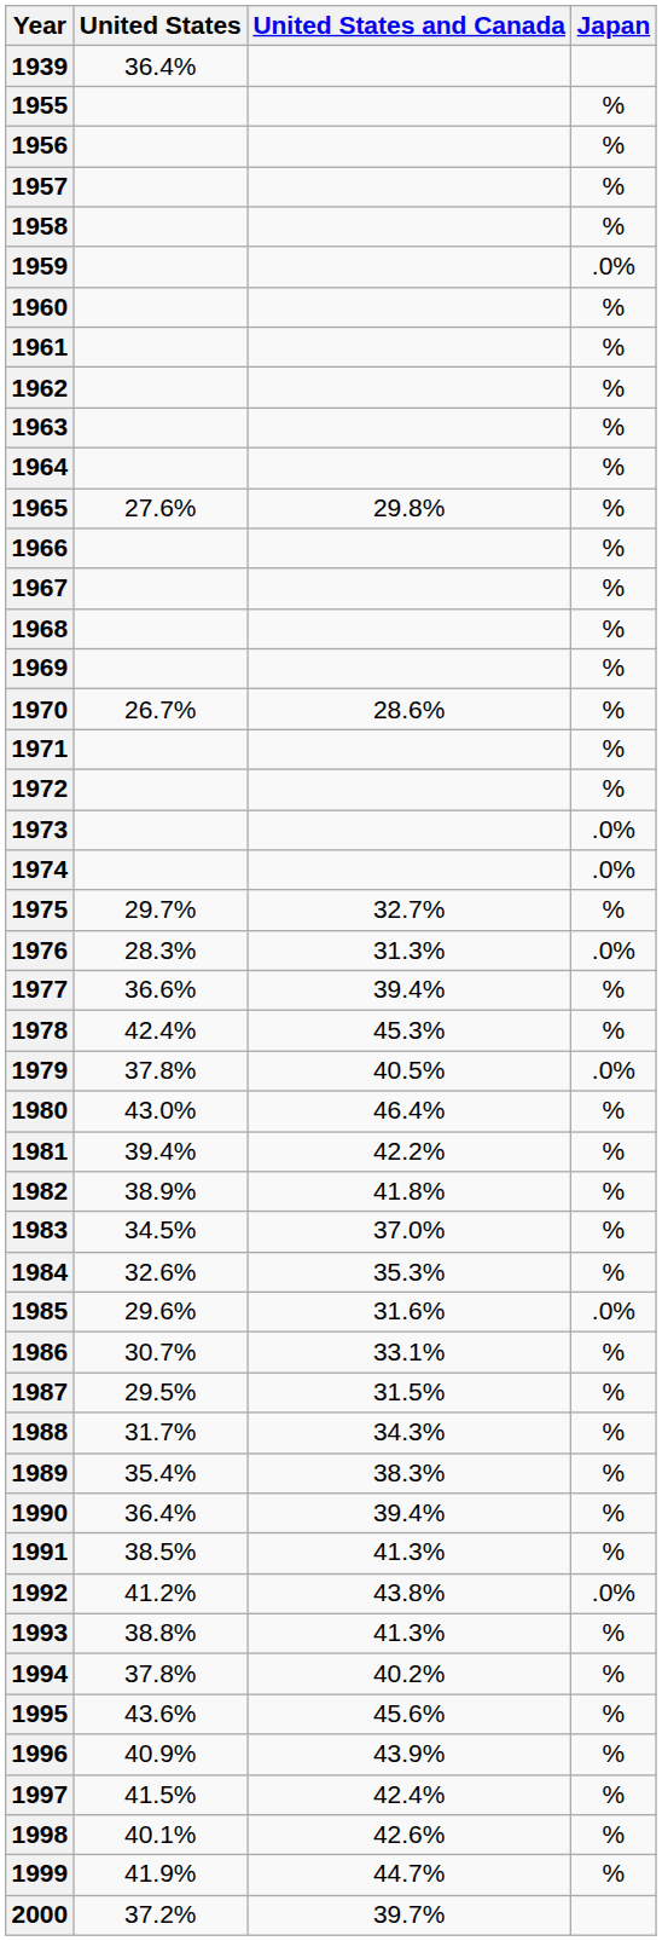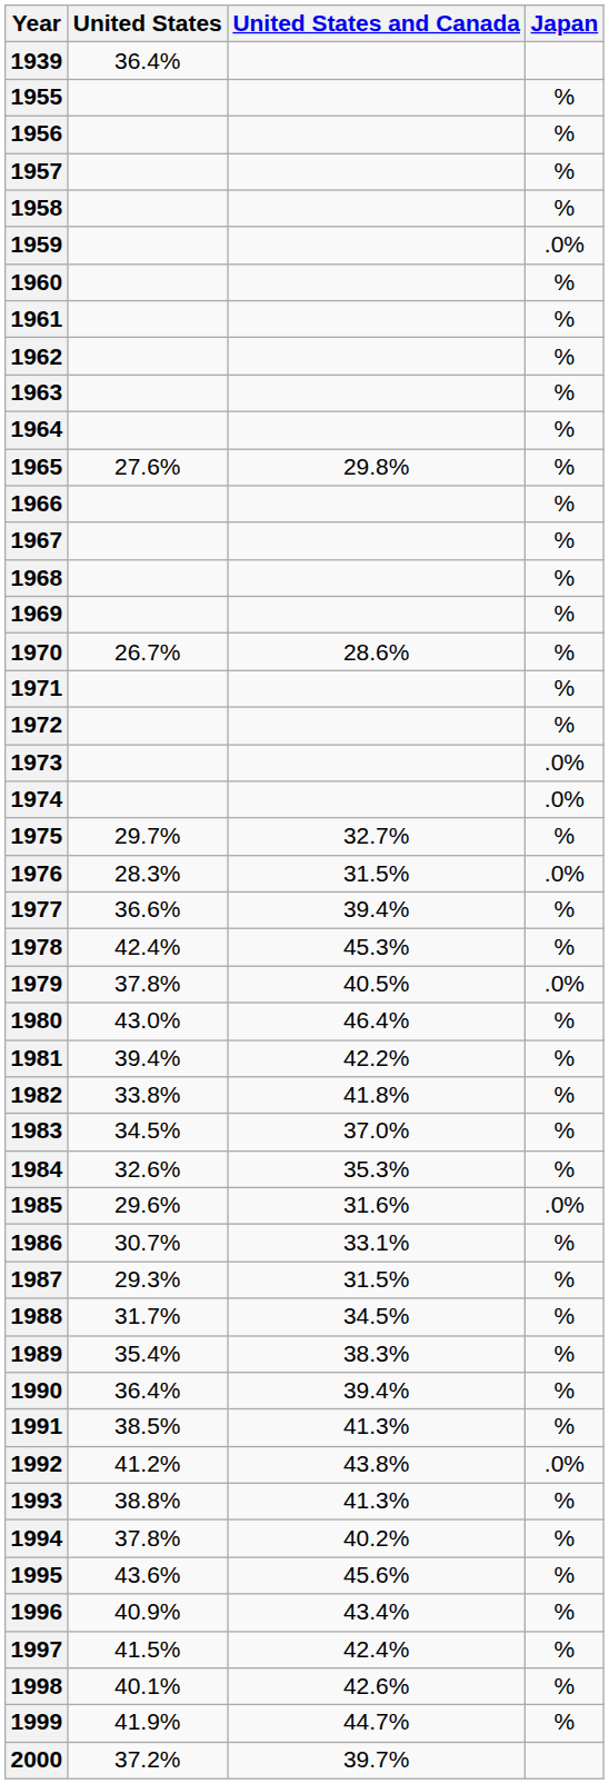1976 | United States and Canada: 31.3% -> 31.5%
1982 | United States: 38.9% -> 33.8%
1987 | United States: 29.5% -> 29.3%
1988 | United States and Canada: 34.3% -> 34.5%
1996 | United States and Canada: 43.9% -> 43.4%
